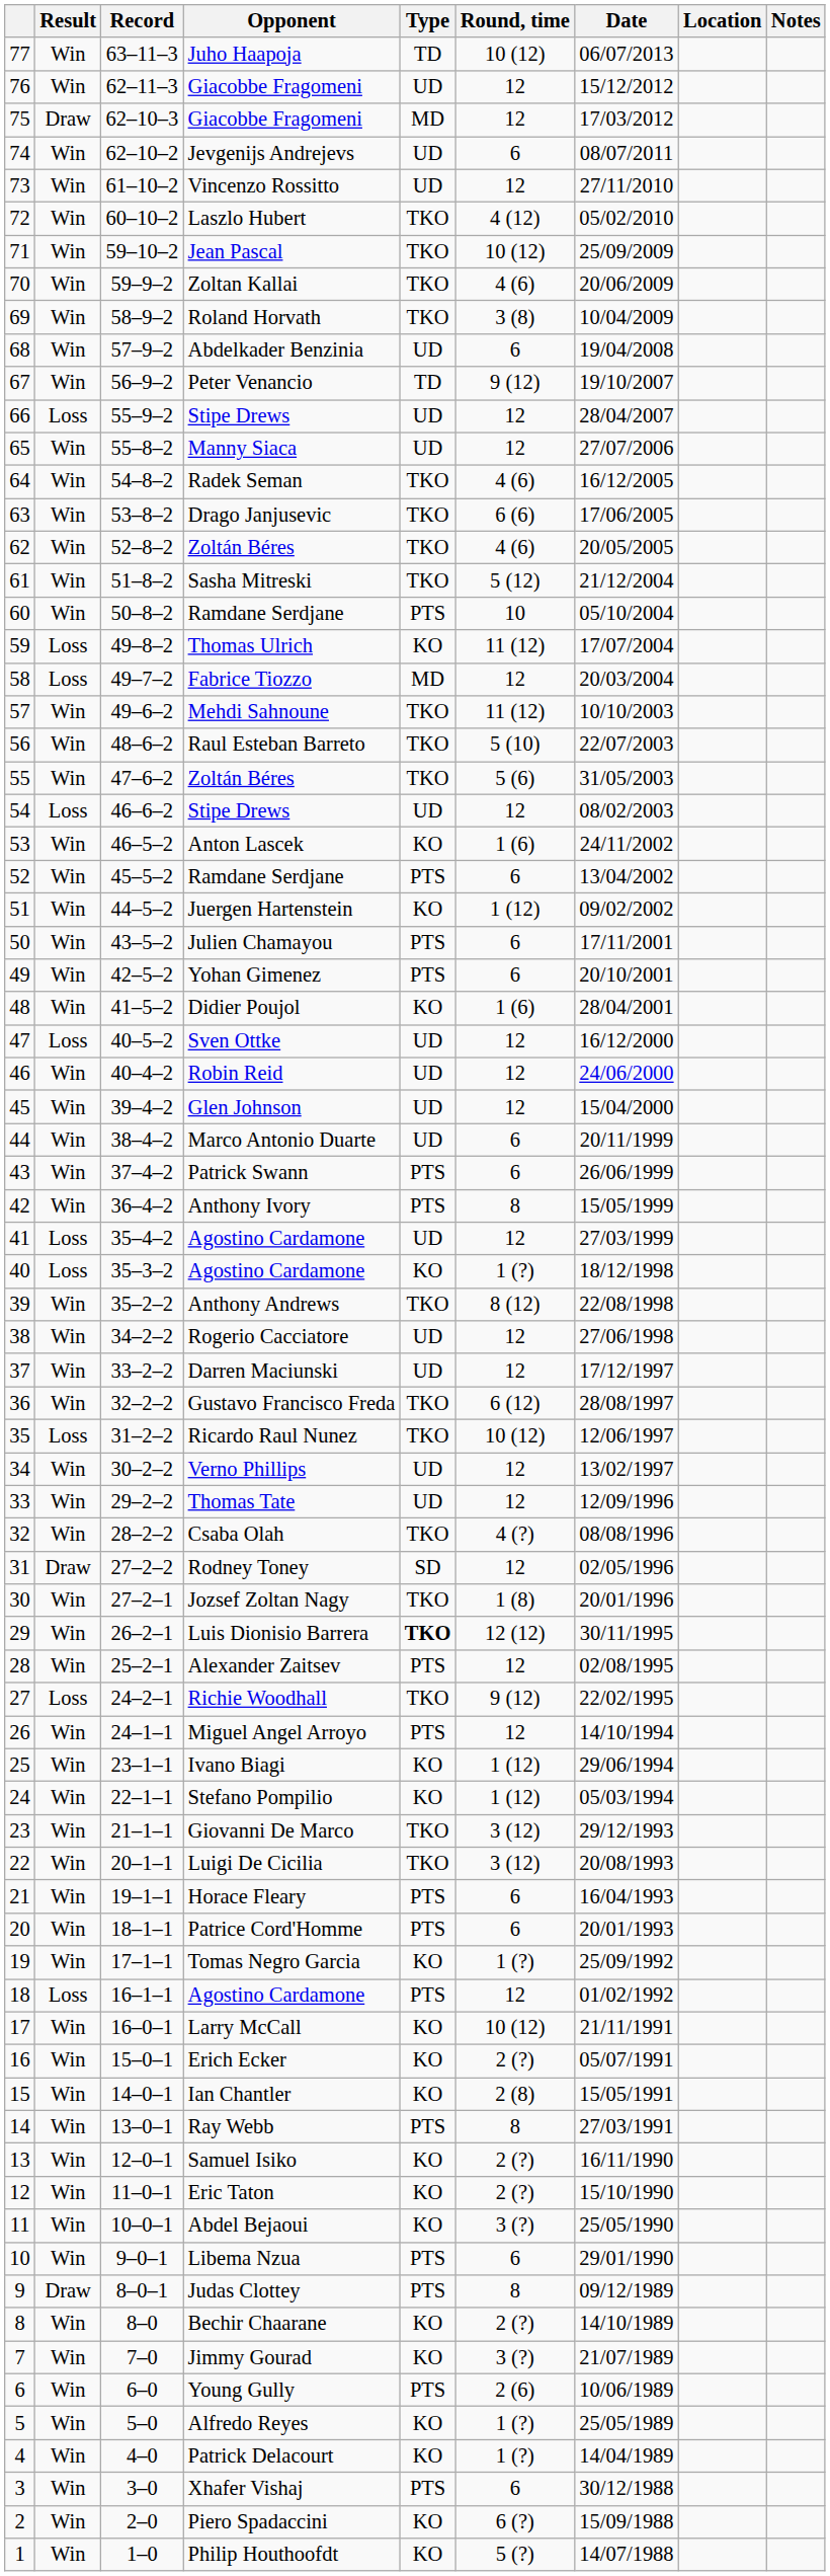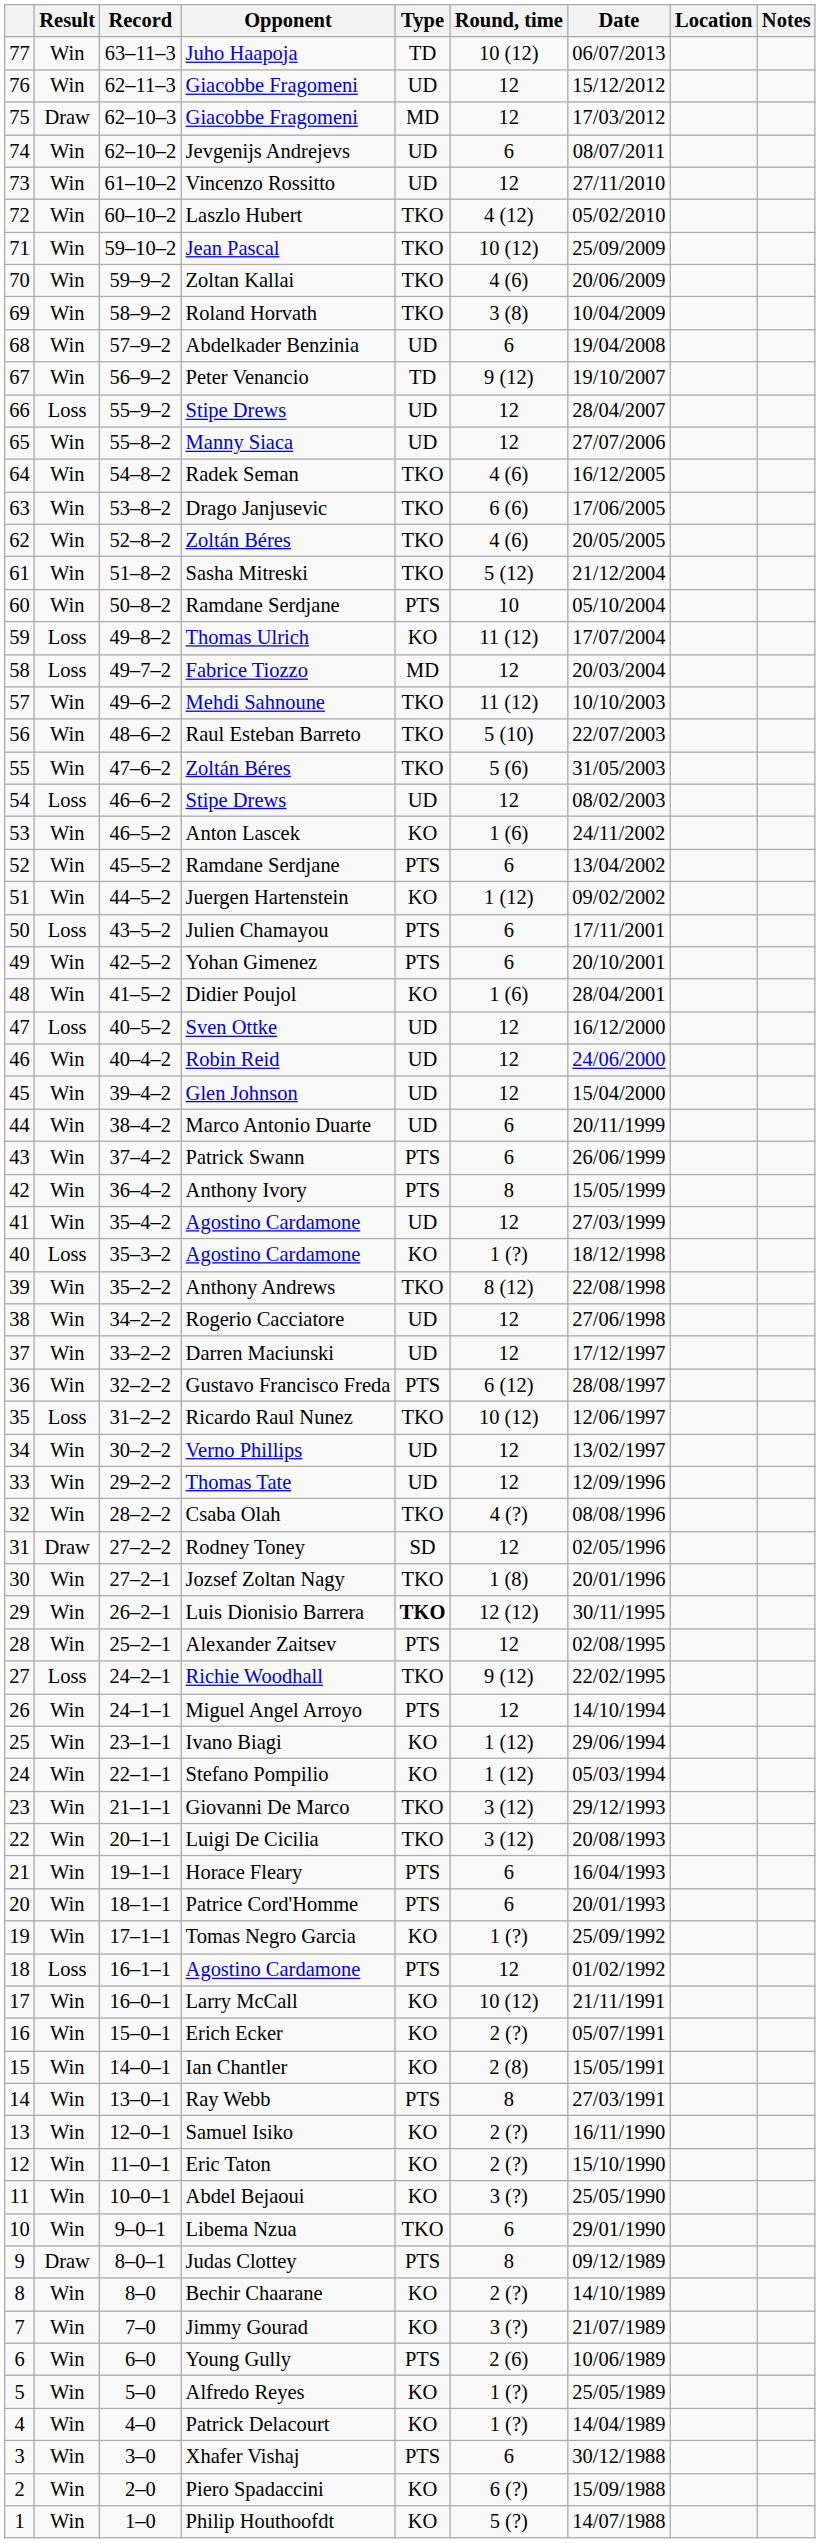Julien Chamayou | Result: Win -> Loss
41 / Agostino Cardamone | Result: Loss -> Win
Gustavo Francisco Freda | Type: TKO -> PTS
Libema Nzua | Type: PTS -> TKO
